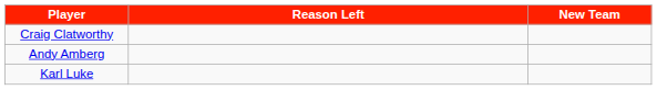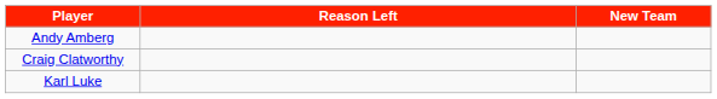rows swapped: Andy Amberg <-> Craig Clatworthy
